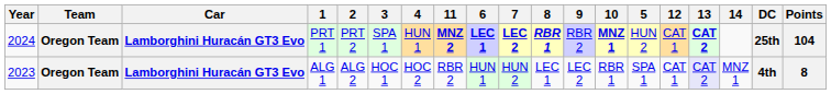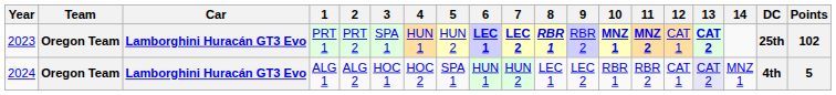columns swapped: 5 <-> 11
PRT 1 | Year: 2024 -> 2023
PRT 1 | Points: 104 -> 102
ALG 1 | Year: 2023 -> 2024
ALG 1 | Points: 8 -> 5
